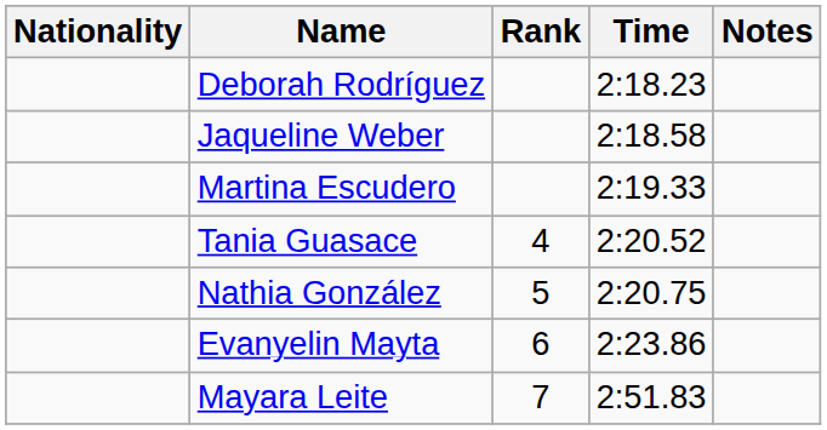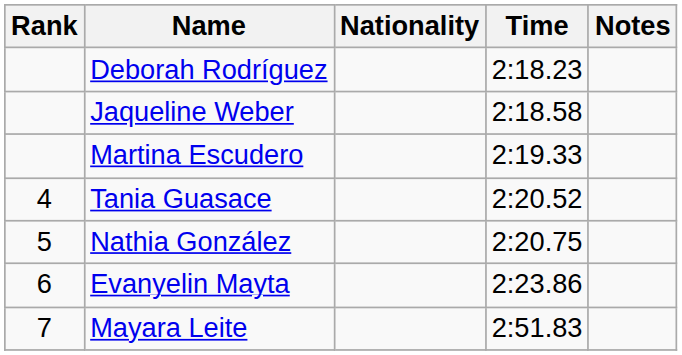columns swapped: Rank <-> Nationality
